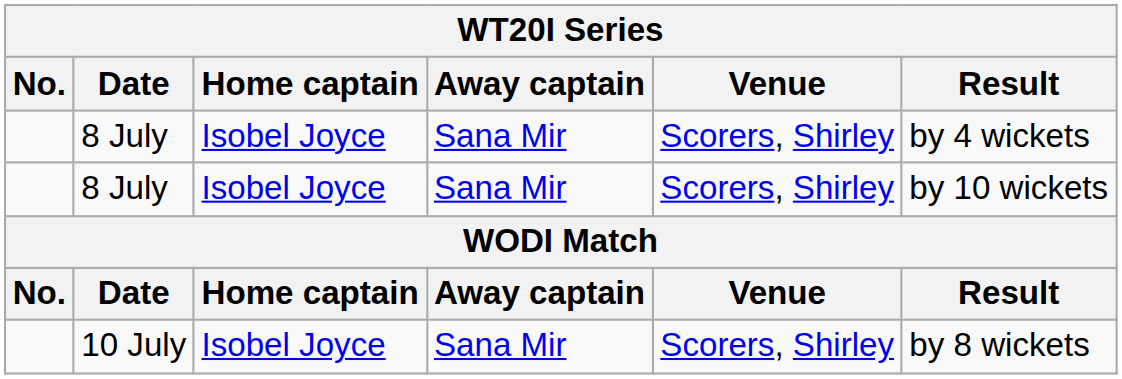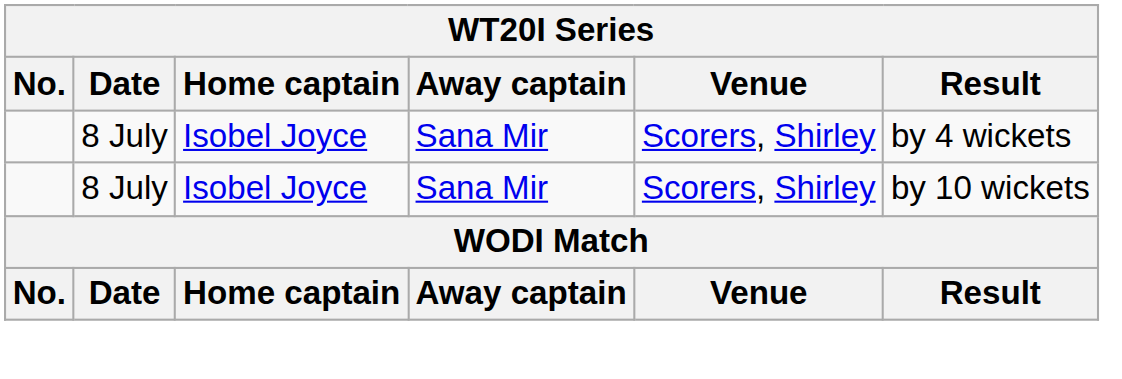- row: 10 July | Isobel Joyce | Sana Mir | Scorers, Shirley | by 8 wickets
